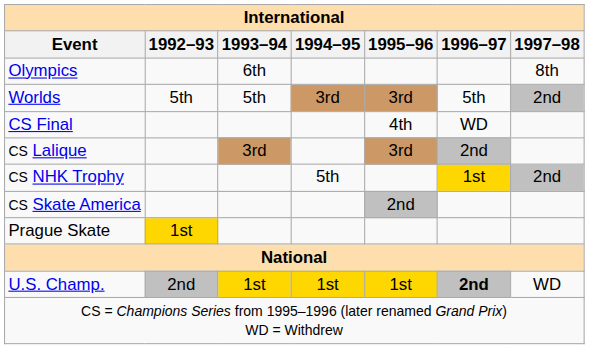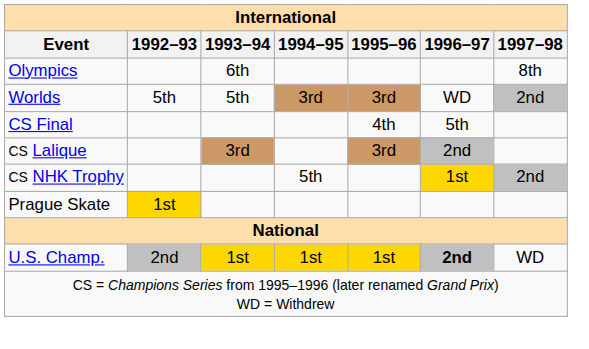Worlds | 1996–97: 5th -> WD
CS Final | 1996–97: WD -> 5th
- row: CS Skate America | 2nd
